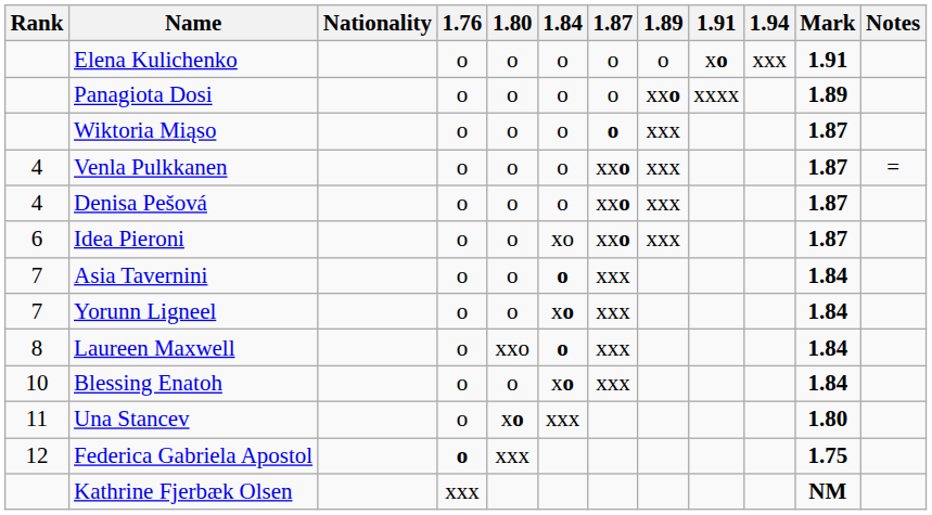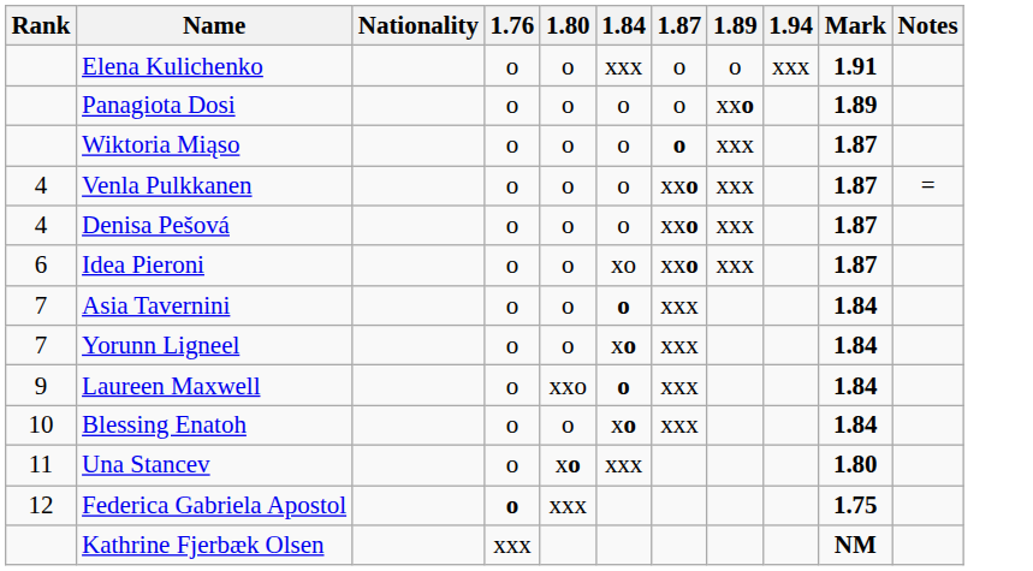- column: 1.91 | xo | xxxx
Elena Kulichenko | 1.84: o -> xxx
Laureen Maxwell | Rank: 8 -> 9
